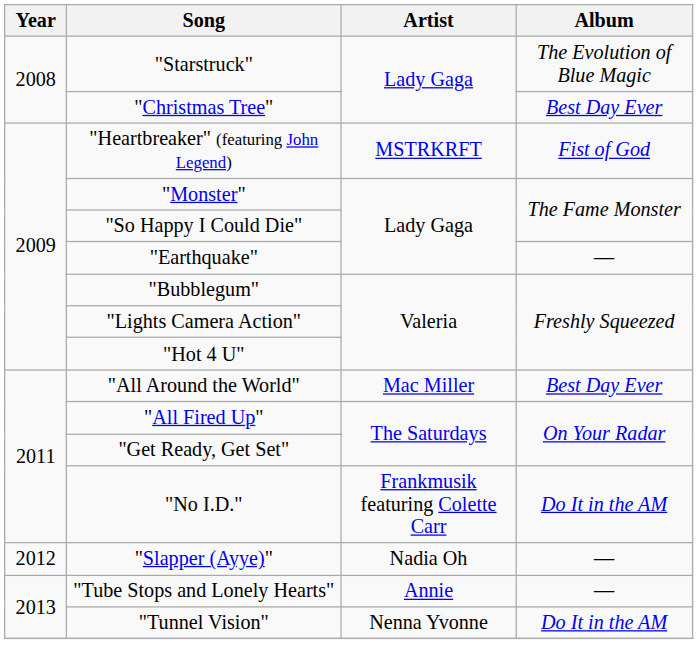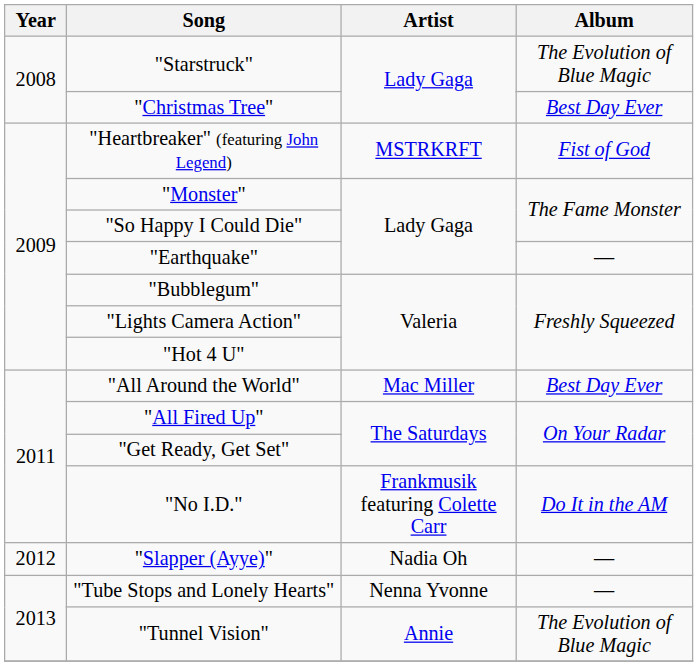"Tube Stops and Lonely Hearts" | Artist: Annie -> Nenna Yvonne
"Tunnel Vision" | Artist: Nenna Yvonne -> Annie
"Tunnel Vision" | Album: Do It in the AM -> The Evolution of Blue Magic
